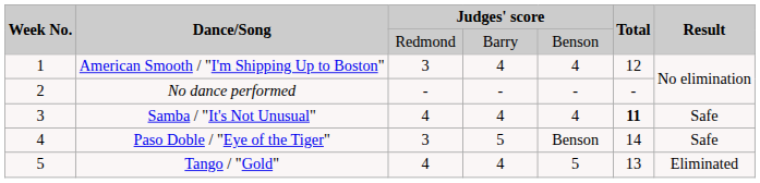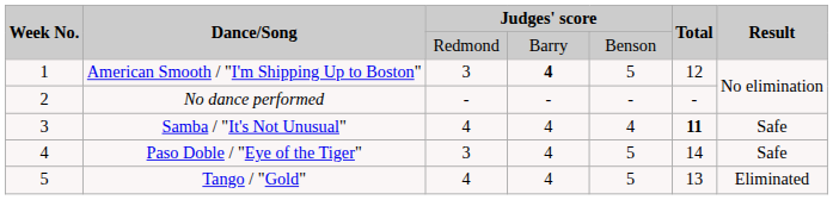American Smooth / "I'm Shipping Up to Boston" | column 4: normal -> bold
American Smooth / "I'm Shipping Up to Boston" | column 5: 4 -> 5
Paso Doble / "Eye of the Tiger" | column 4: 5 -> 4
Paso Doble / "Eye of the Tiger" | column 5: Benson -> 5
